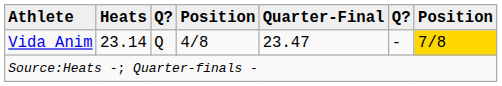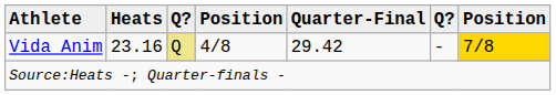Vida Anim | Heats: 23.14 -> 23.16
Vida Anim | column 3: no background -> khaki background
Vida Anim | Quarter-Final: 23.47 -> 29.42
